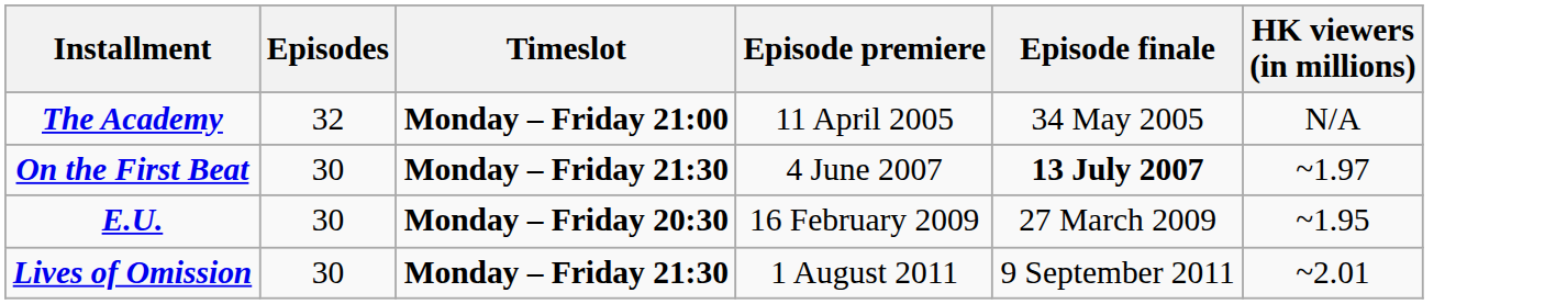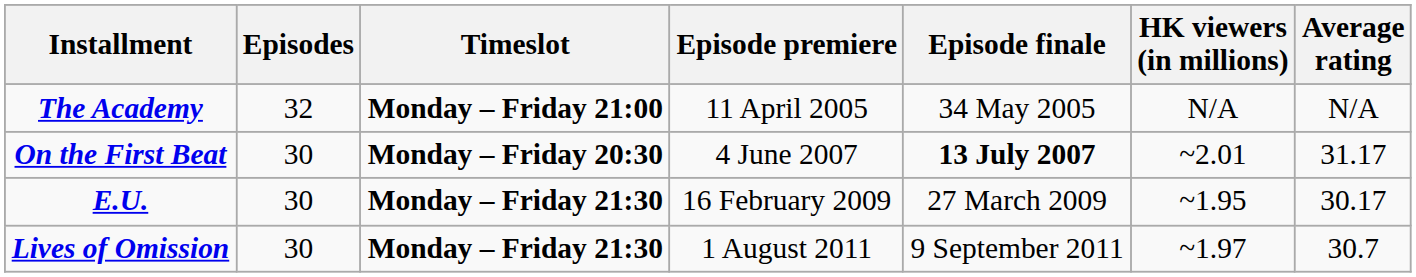+ column: Average rating | N/A | 31.17 | 30.17 | 30.7
On the First Beat | Timeslot: Monday – Friday 21:30 -> Monday – Friday 20:30
On the First Beat | HK viewers (in millions): ~1.97 -> ~2.01
E.U. | Timeslot: Monday – Friday 20:30 -> Monday – Friday 21:30
Lives of Omission | HK viewers (in millions): ~2.01 -> ~1.97
